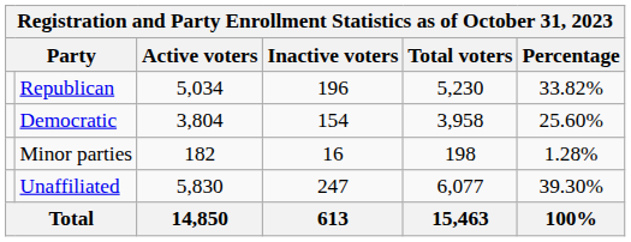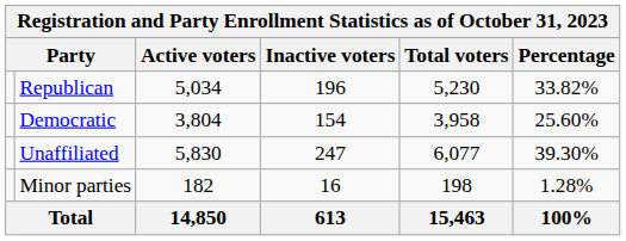rows swapped: Unaffiliated <-> Minor parties
